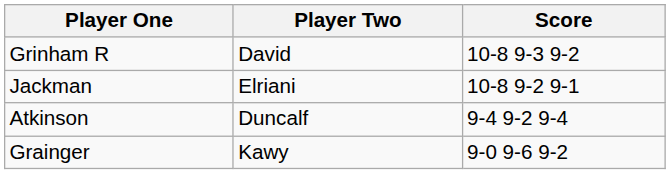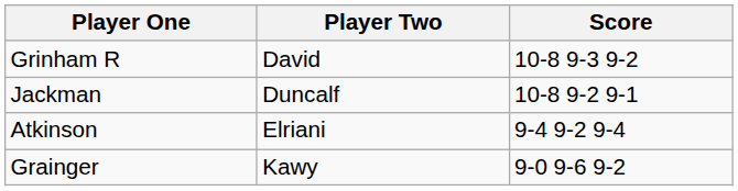Jackman | Player Two: Elriani -> Duncalf
Atkinson | Player Two: Duncalf -> Elriani
